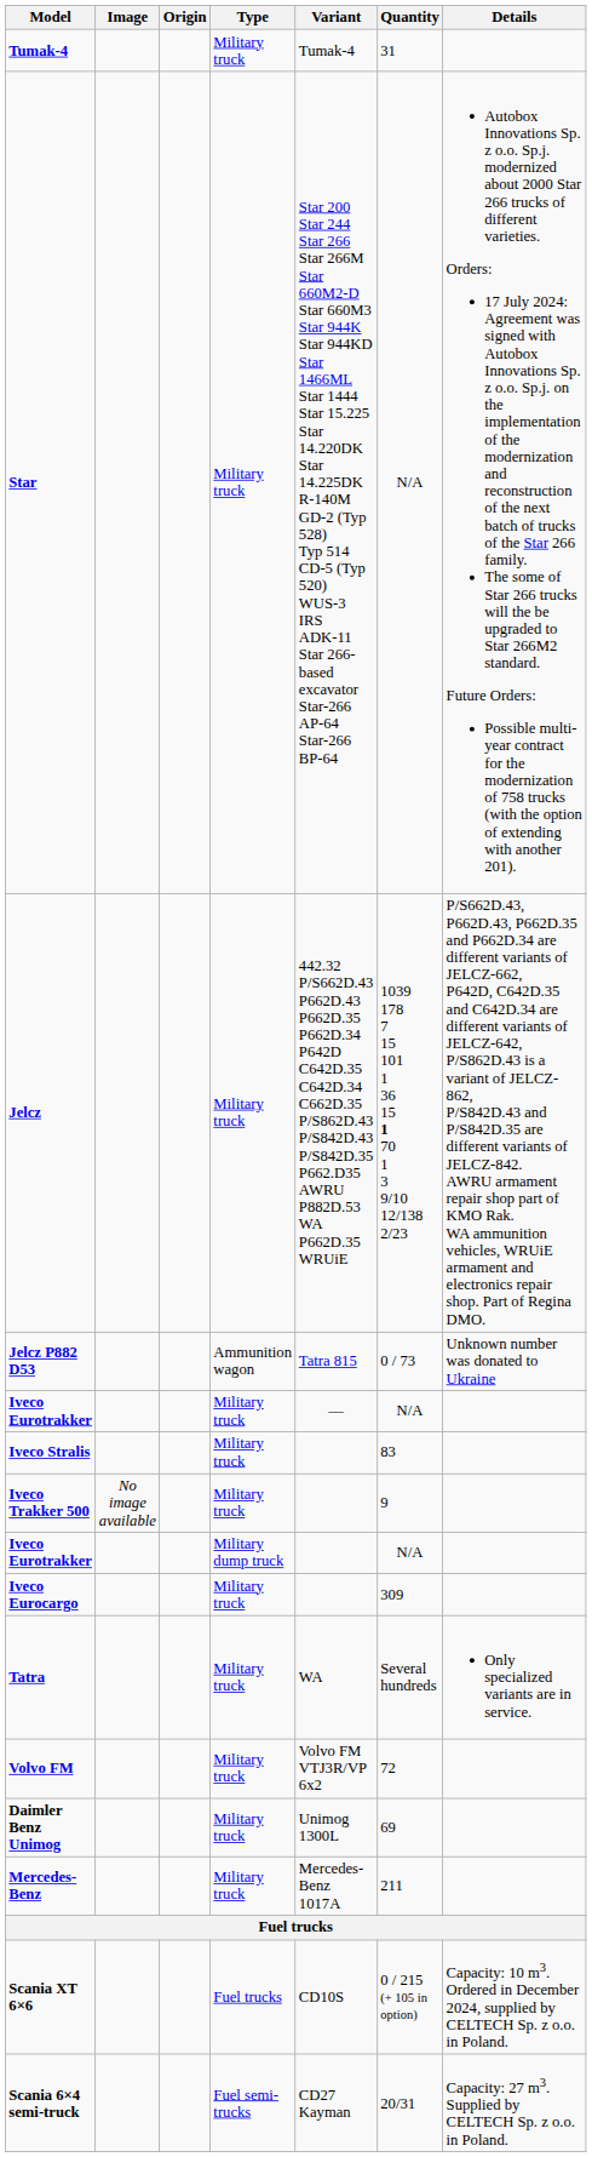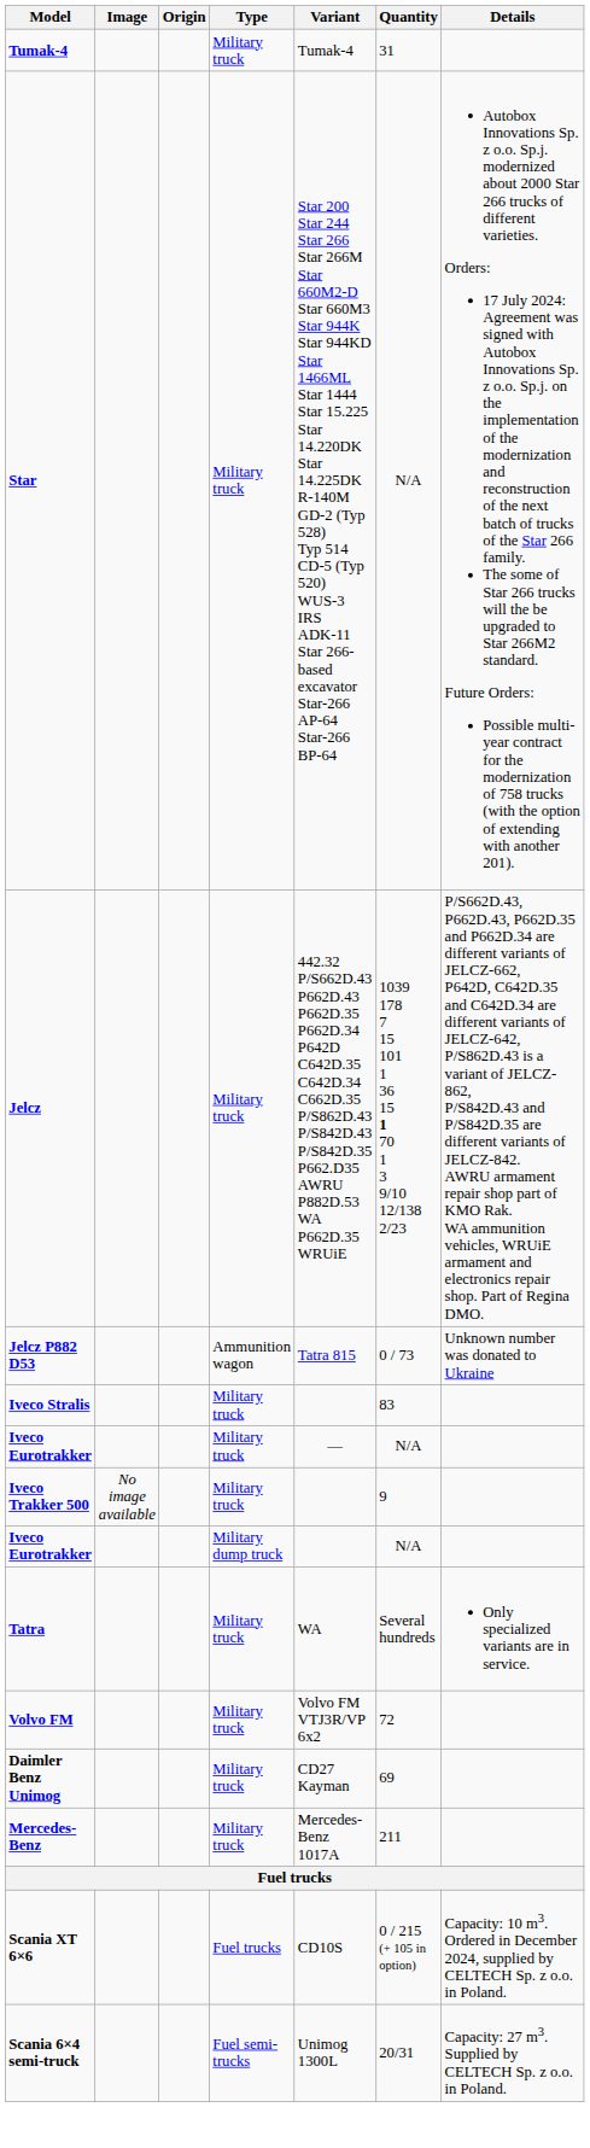rows swapped: Iveco Eurotrakker / Military truck <-> Iveco Stralis
- row: Iveco Eurocargo | Military truck | 309
Daimler Benz Unimog | Variant: Unimog 1300L -> CD27 Kayman
Scania 6×4 semi-truck | Variant: CD27 Kayman -> Unimog 1300L
